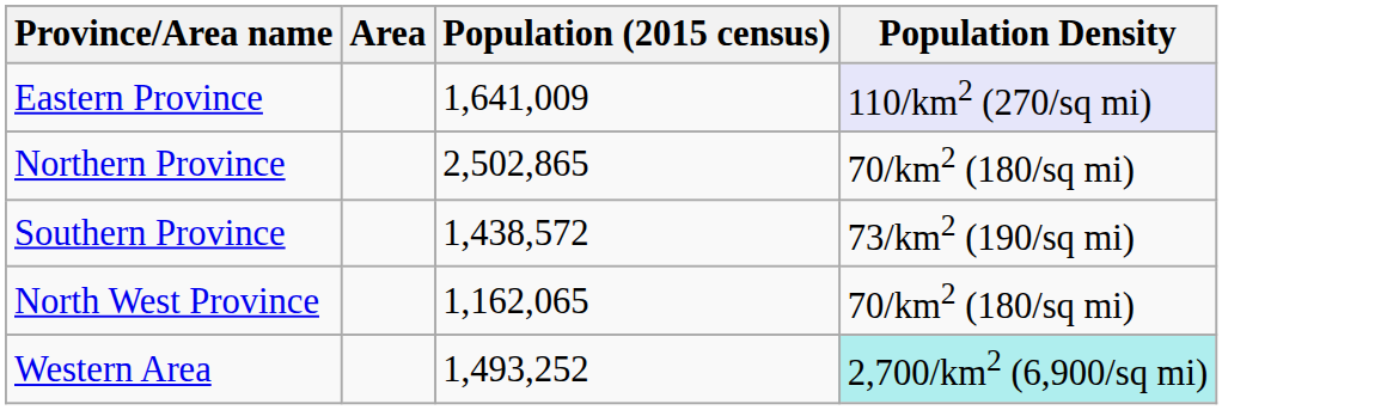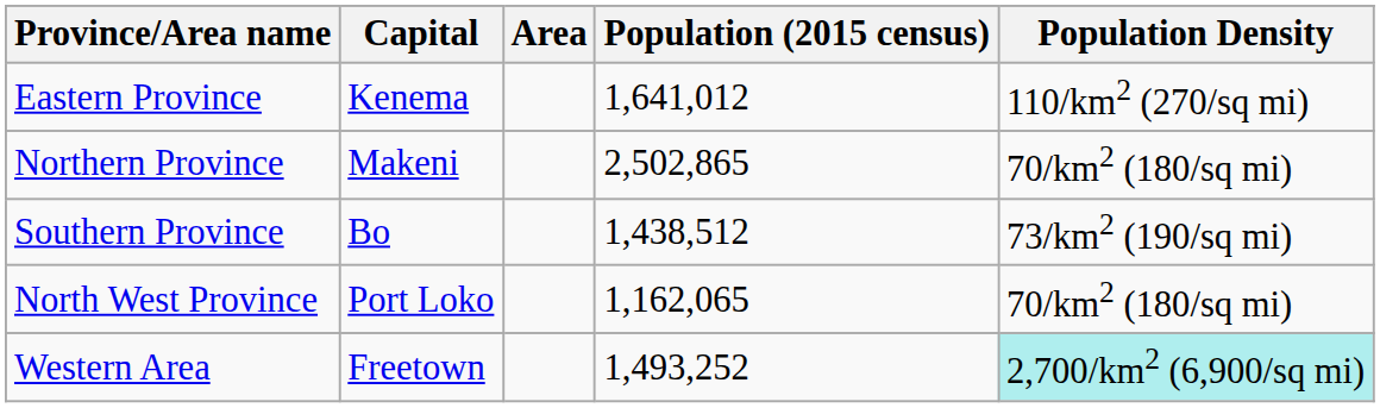+ column: Capital | Kenema | Makeni | Bo | Port Loko | Freetown
Eastern Province | Population (2015 census): 1,641,009 -> 1,641,012
Eastern Province | Population Density: lavender background -> no background
Southern Province | Population (2015 census): 1,438,572 -> 1,438,512
